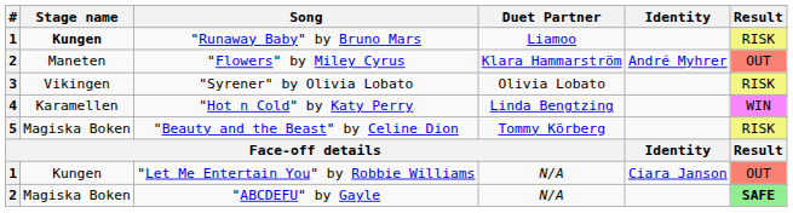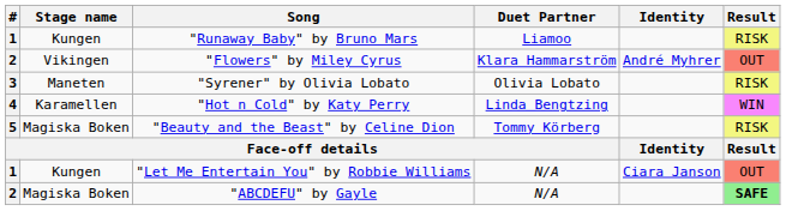"Runaway Baby" by Bruno Mars | Stage name: bold -> normal
"Flowers" by Miley Cyrus | Stage name: Maneten -> Vikingen
"Syrener" by Olivia Lobato | Stage name: Vikingen -> Maneten
